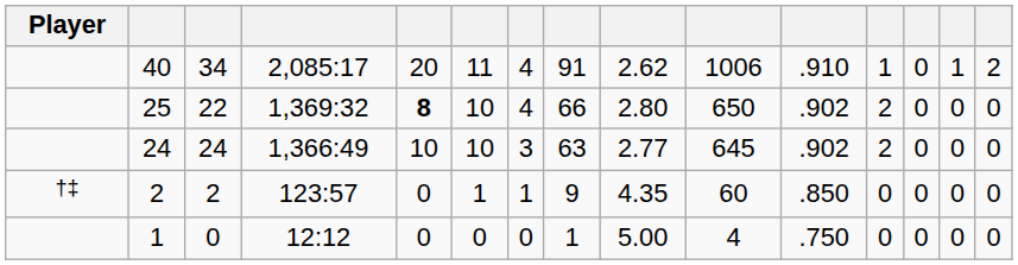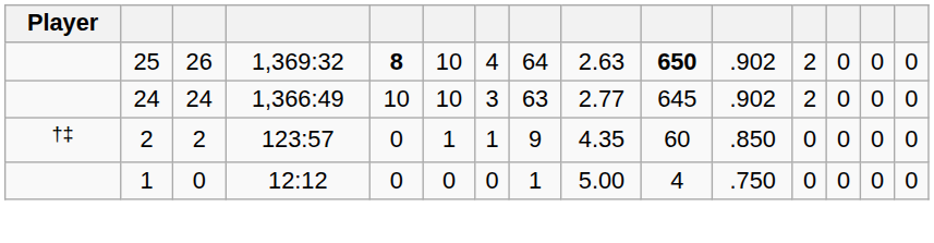- row: 40 | 34 | 2,085:17 | 20 | 11 | 4 | 91 | 2.62 | 1006 | .910 | 1 | 0 | 1 | 2
25 | column 3: 22 -> 26
25 | column 8: 66 -> 64
25 | column 9: 2.80 -> 2.63
25 | column 10: normal -> bold
